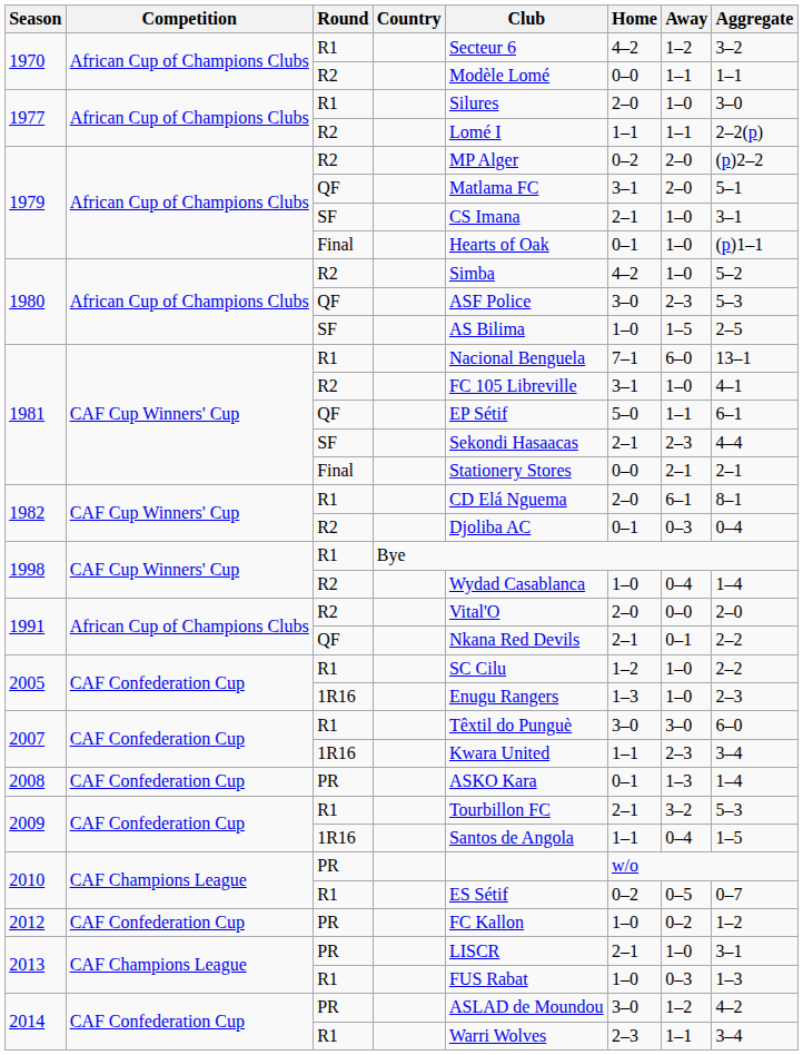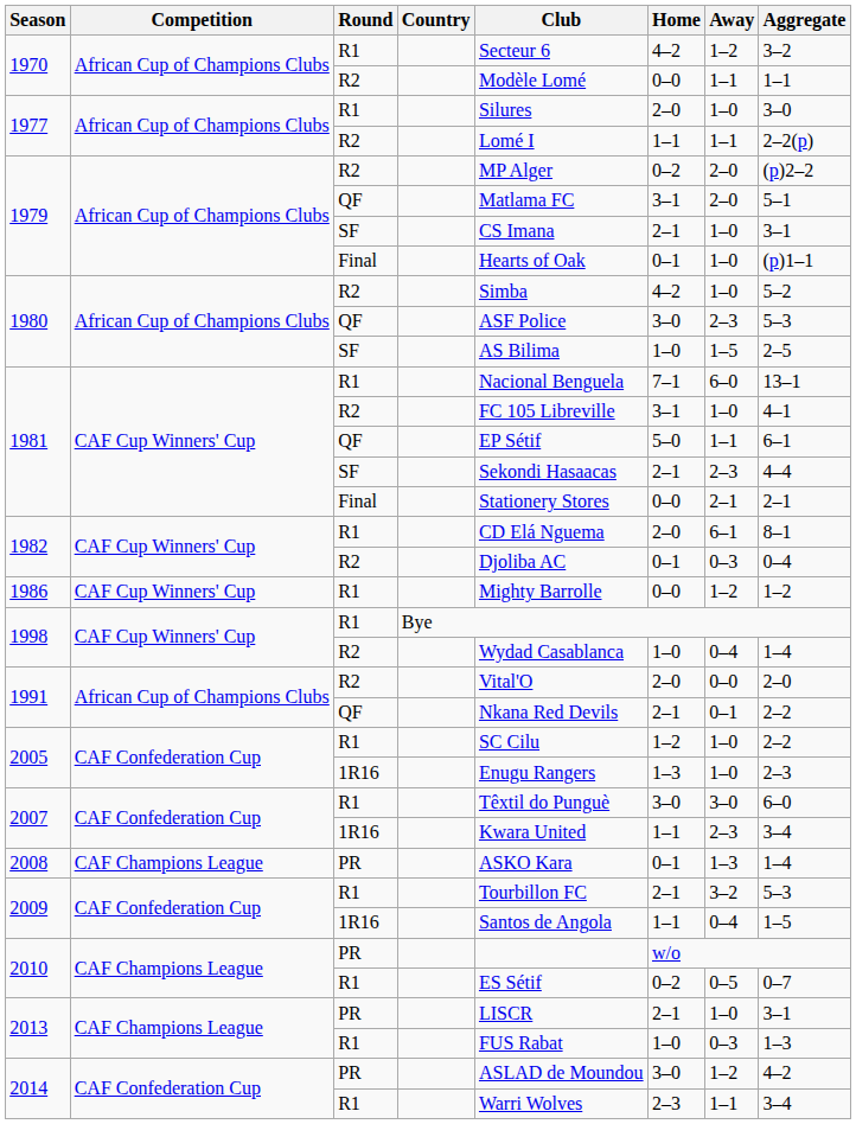+ row: 1986 | CAF Cup Winners' Cup | R1 | Mighty Barrolle | 0–0 | 1–2 | 1–2
2008 | Competition: CAF Confederation Cup -> CAF Champions League
- row: 2012 | CAF Confederation Cup | PR | FC Kallon | 1–0 | 0–2 | 1–2
